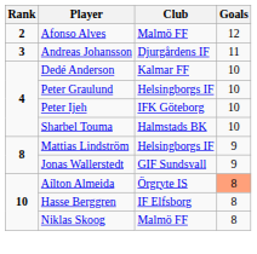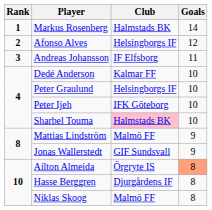+ row: 1 | Markus Rosenberg | Halmstads BK | 14
Afonso Alves | Club: Malmö FF -> Helsingborgs IF
Andreas Johansson | Club: Djurgårdens IF -> IF Elfsborg
Sharbel Touma | Club: no background -> pink background
Mattias Lindström | Club: Helsingborgs IF -> Malmö FF
Hasse Berggren | Club: IF Elfsborg -> Djurgårdens IF
